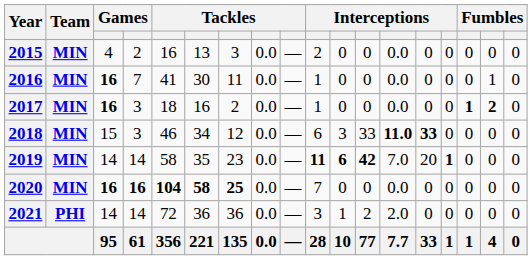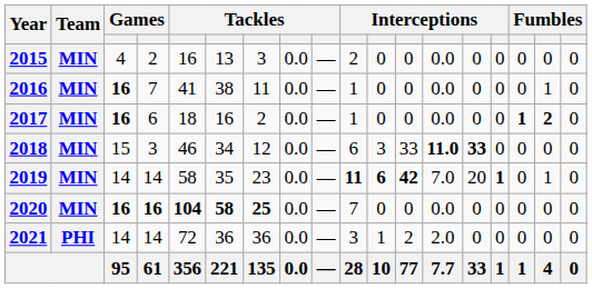2016 | column 6: 30 -> 38
2017 | column 4: 3 -> 6
2019 | column 17: 0 -> 1
